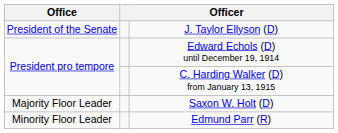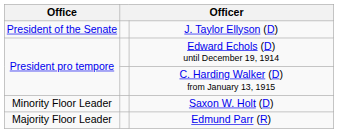Saxon W. Holt (D) | Office: Majority Floor Leader -> Minority Floor Leader
Edmund Parr (R) | Office: Minority Floor Leader -> Majority Floor Leader
